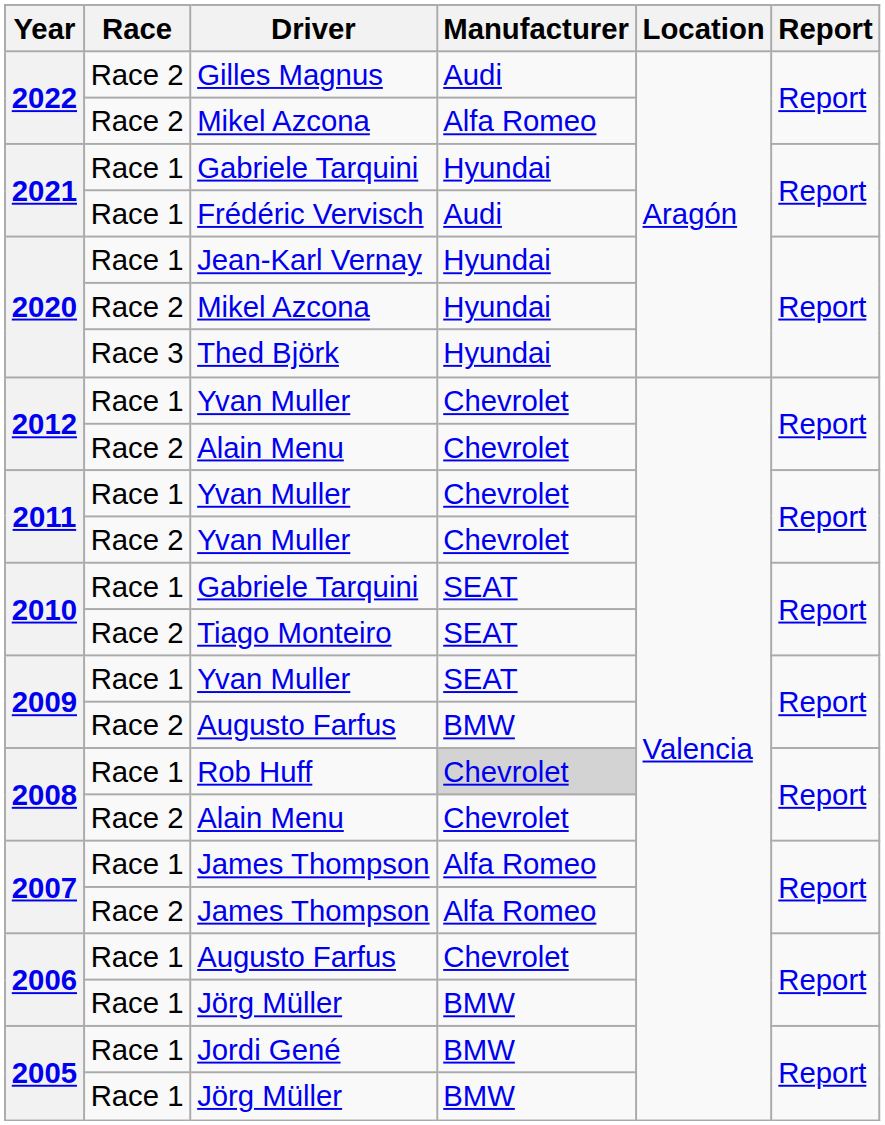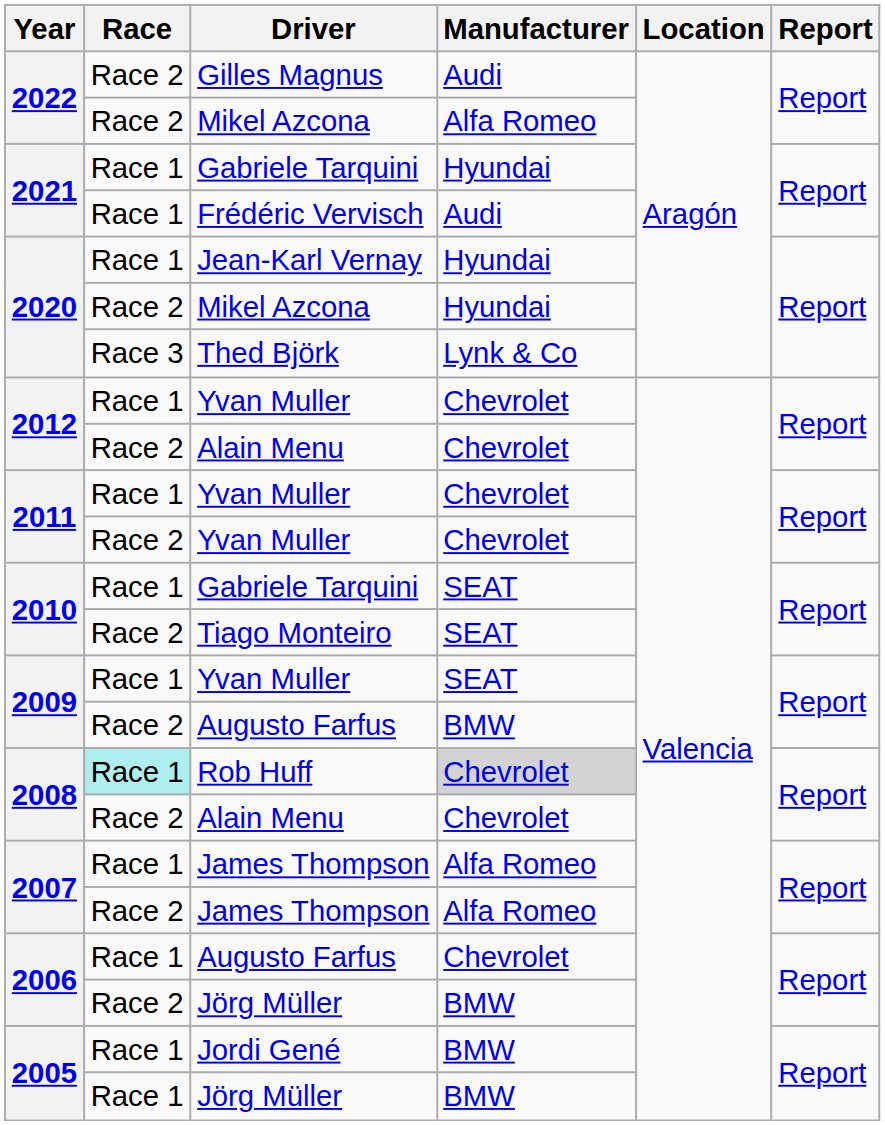Thed Björk | Manufacturer: Hyundai -> Lynk & Co
Rob Huff | Race: no background -> paleturquoise background
2006 / Jörg Müller | Race: Race 1 -> Race 2
